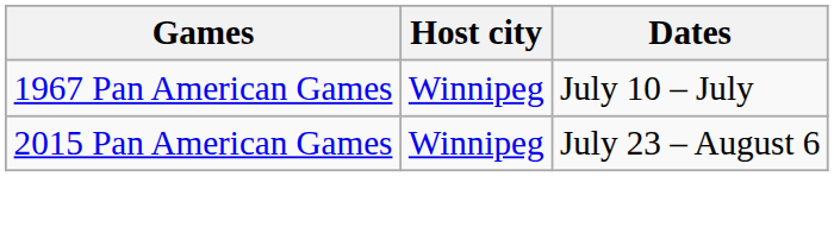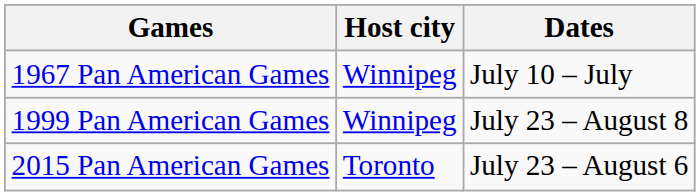+ row: 1999 Pan American Games | Winnipeg | July 23 – August 8
2015 Pan American Games | Host city: Winnipeg -> Toronto
